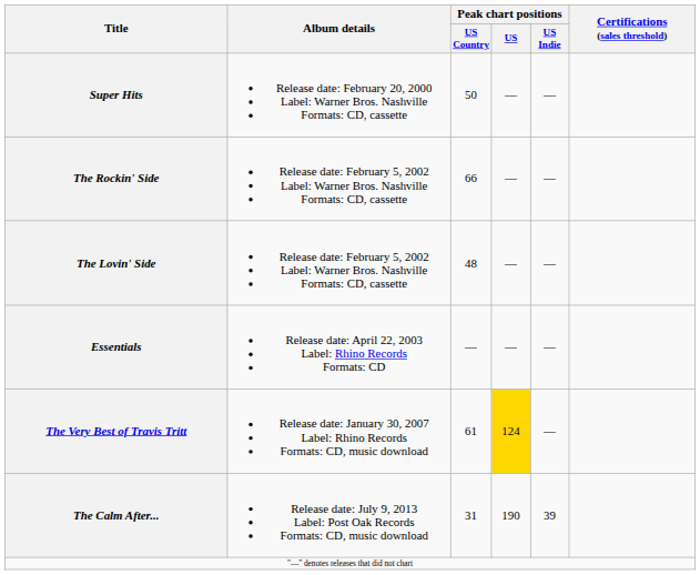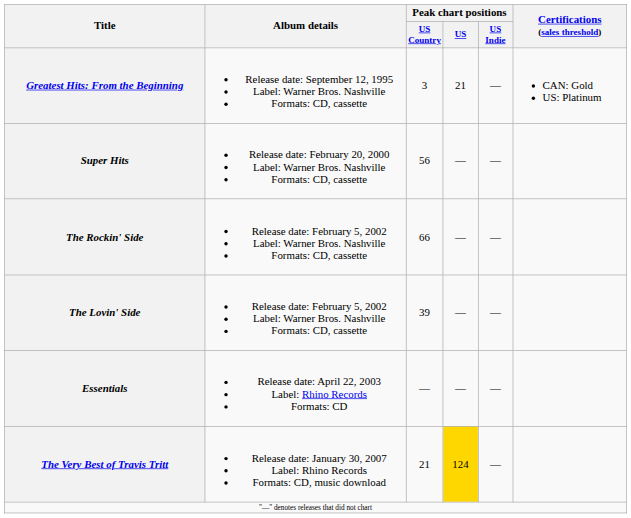+ row: Greatest Hits: From the Beginning | Release date: September 12, 1995 Label: Warner Bros. Nashville Formats: CD, cassette | 3 | 21 | — | CAN: Gold US: Platinum
Super Hits | Peak chart positions / US Country: 50 -> 56
The Lovin' Side | Peak chart positions / US Country: 48 -> 39
The Very Best of Travis Tritt | Peak chart positions / US Country: 61 -> 21
- row: The Calm After... | Release date: July 9, 2013 Label: Post Oak Records Formats: CD, music download | 31 | 190 | 39
